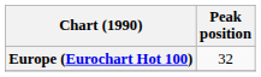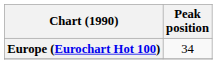Europe (Eurochart Hot 100) | Peak position: 32 -> 34
